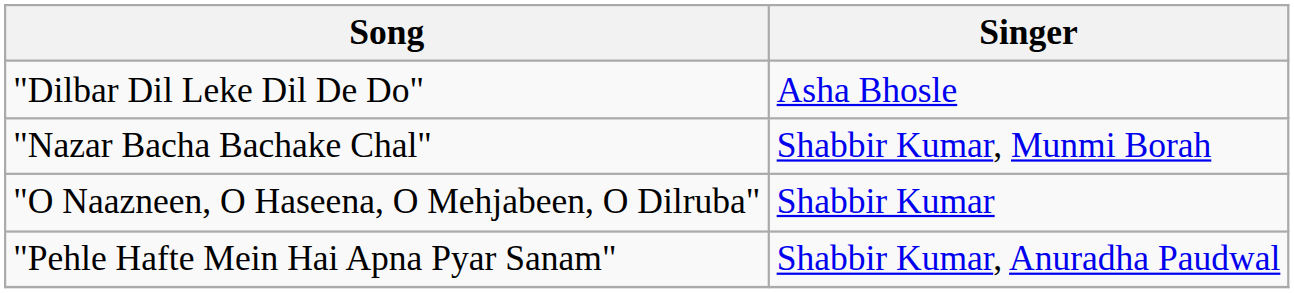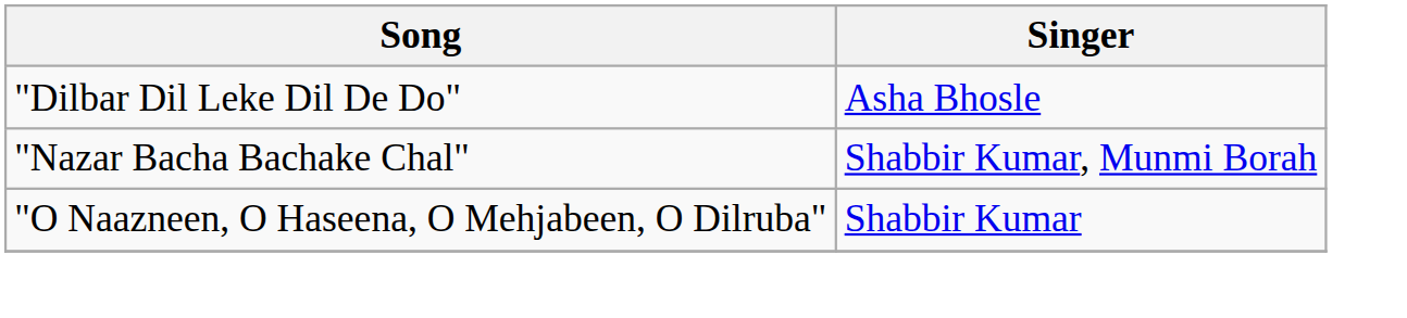- row: "Pehle Hafte Mein Hai Apna Pyar Sanam" | Shabbir Kumar, Anuradha Paudwal
